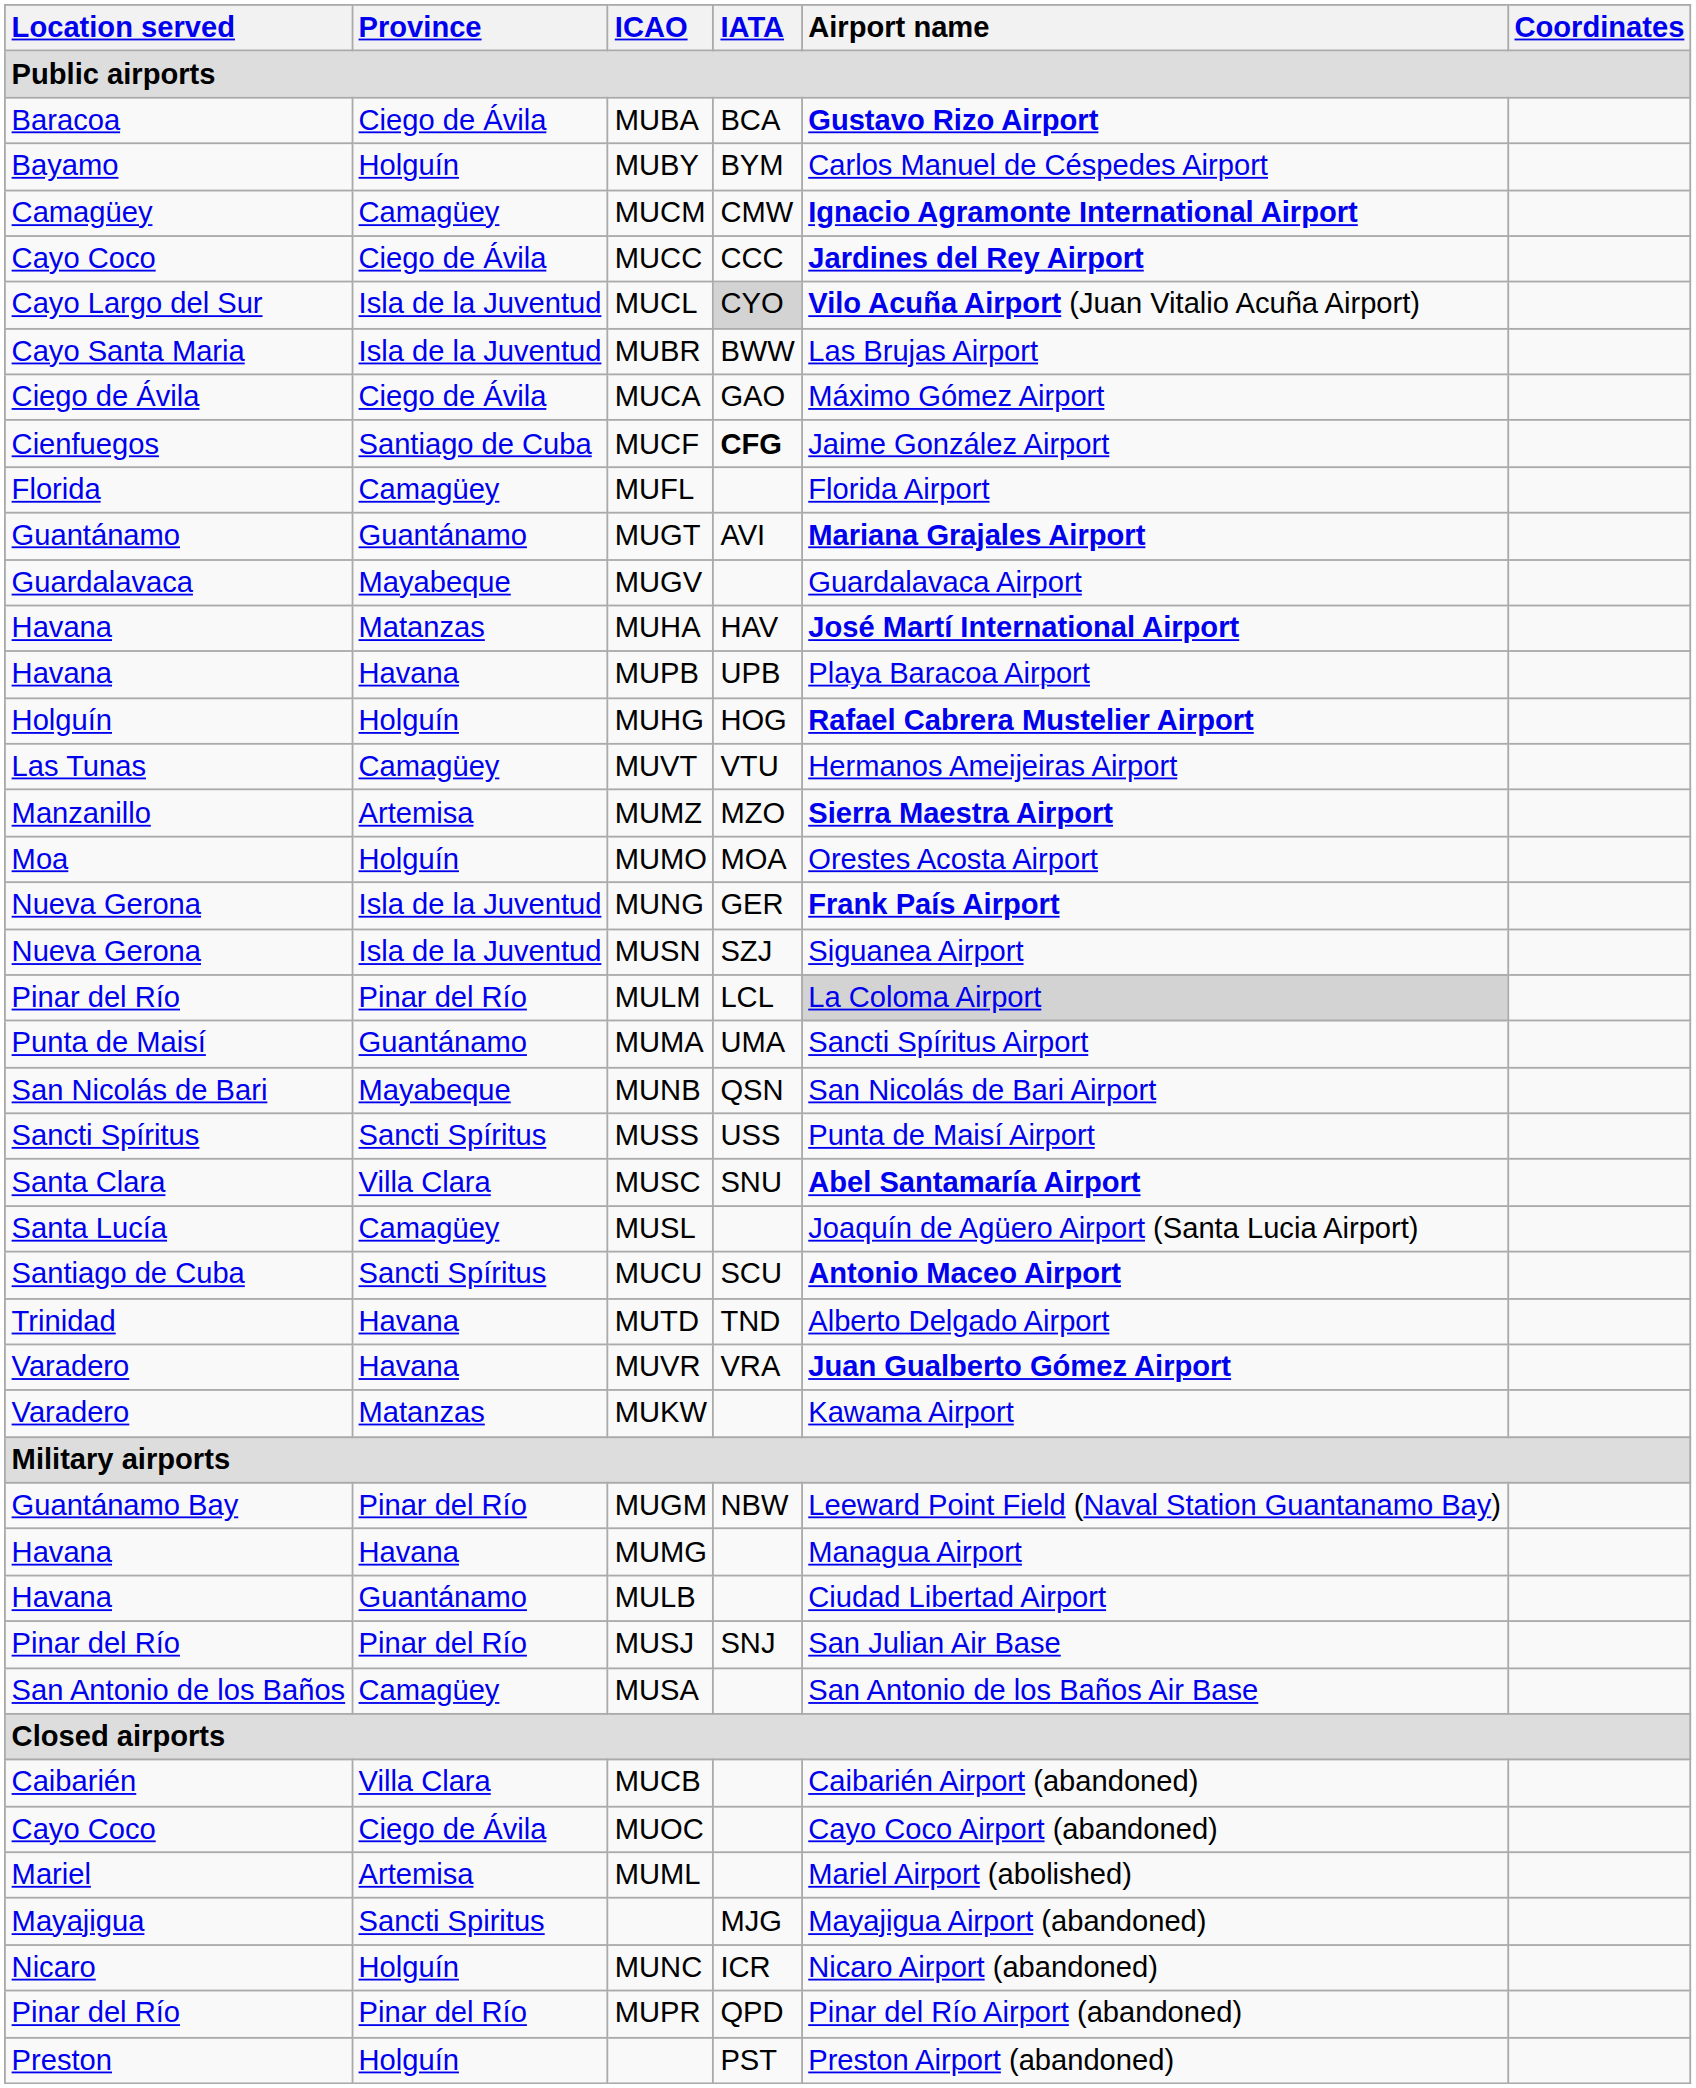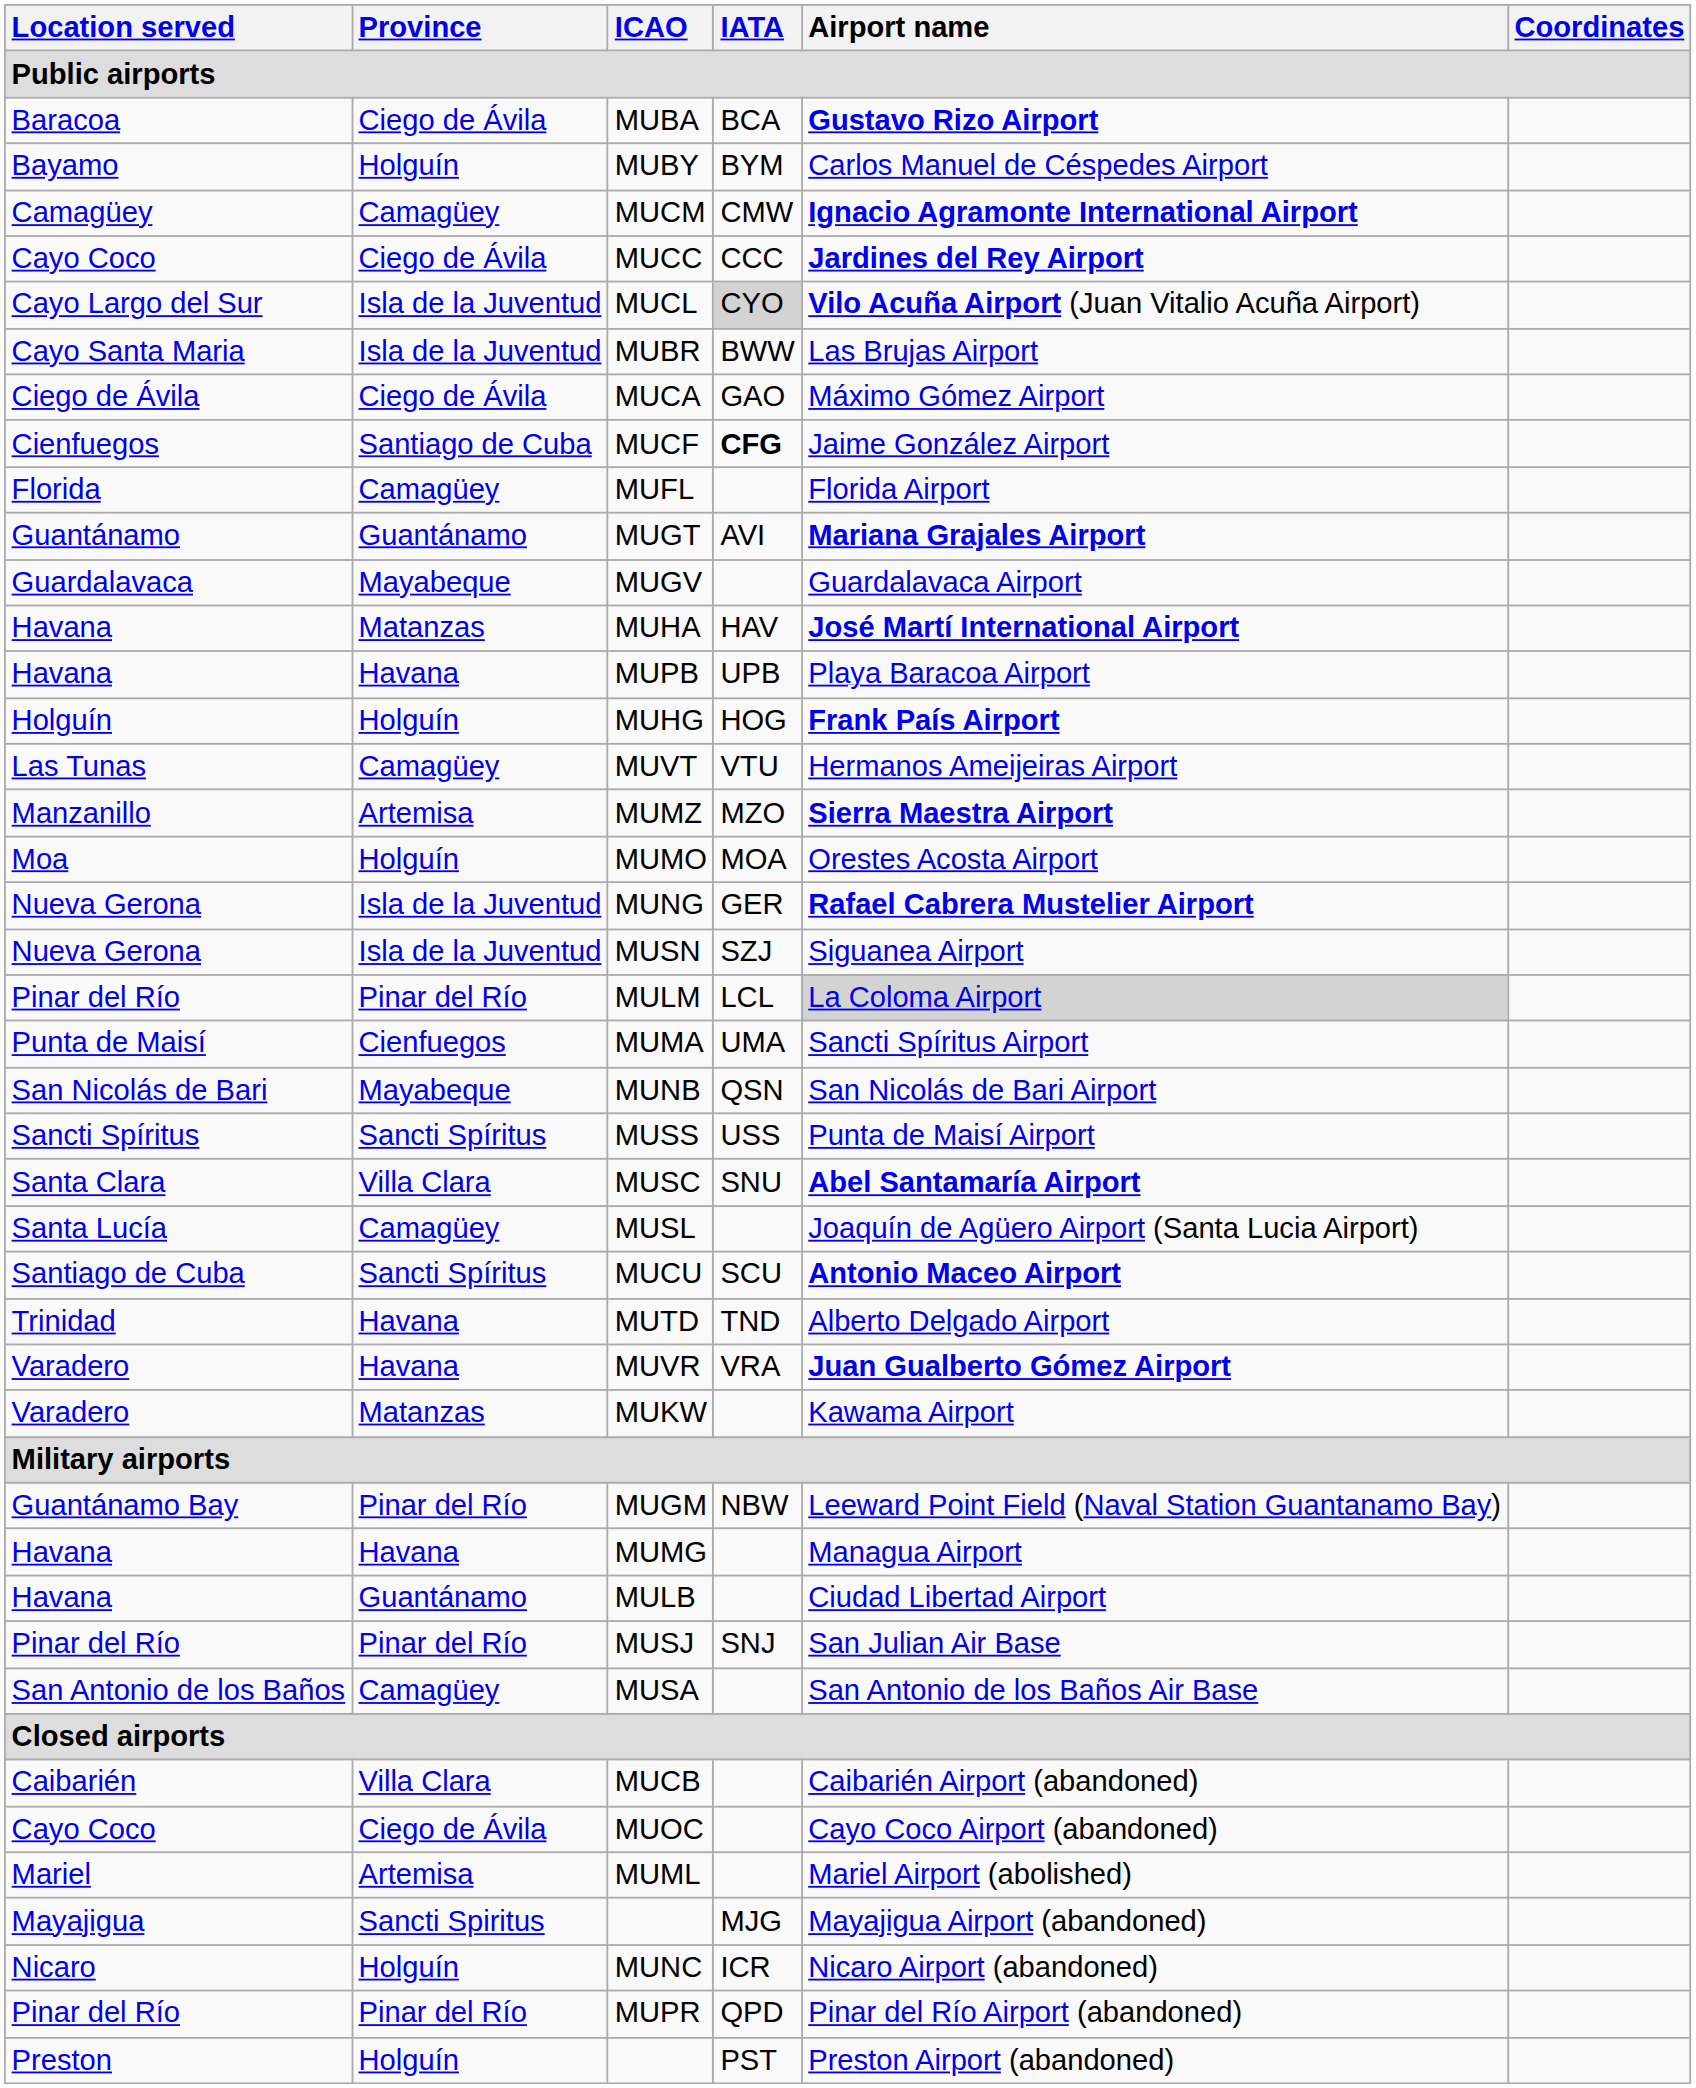MUHG | Airport name: Rafael Cabrera Mustelier Airport -> Frank País Airport
MUNG | Airport name: Frank País Airport -> Rafael Cabrera Mustelier Airport
MUMA | Province: Guantánamo -> Cienfuegos
